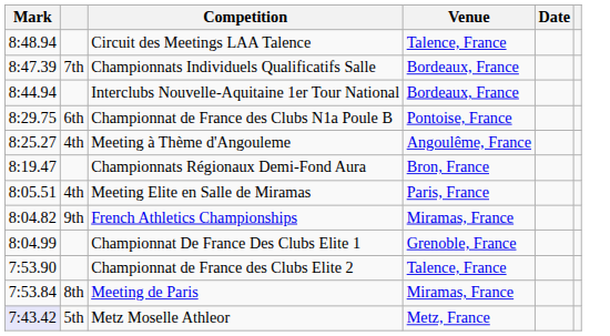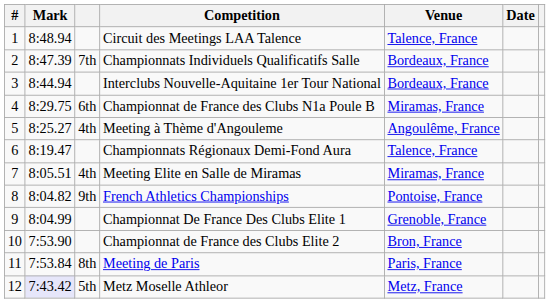+ column: # | 1 | 2 | 3 | 4 | 5 | 6 | 7 | 8 | 9 | 10 | 11 | 12
Championnat de France des Clubs N1a Poule B | Venue: Pontoise, France -> Miramas, France
Championnats Régionaux Demi-Fond Aura | Venue: Bron, France -> Talence, France
Meeting Elite en Salle de Miramas | Venue: Paris, France -> Miramas, France
French Athletics Championships | Venue: Miramas, France -> Pontoise, France
Championnat de France des Clubs Elite 2 | Venue: Talence, France -> Bron, France
Meeting de Paris | Venue: Miramas, France -> Paris, France
